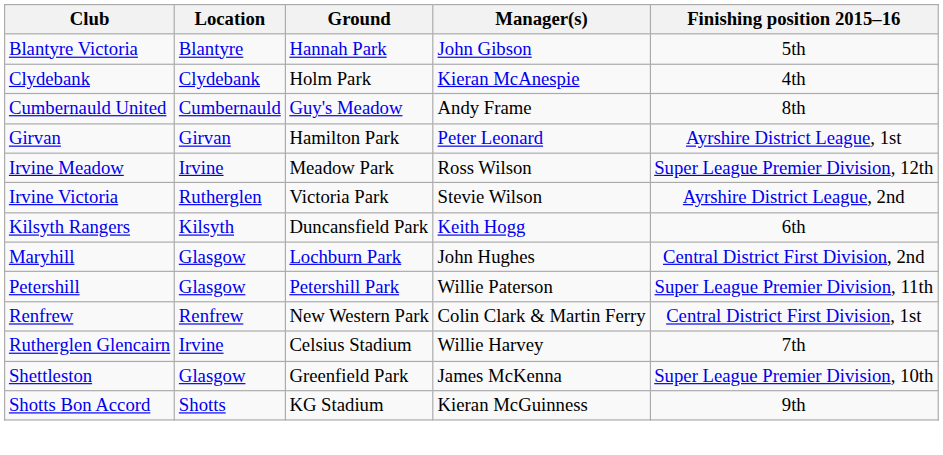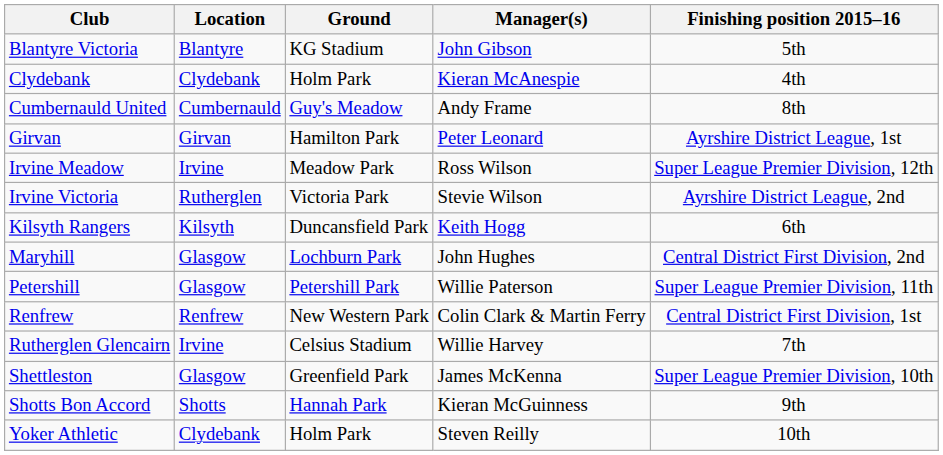Blantyre Victoria | Ground: Hannah Park -> KG Stadium
Shotts Bon Accord | Ground: KG Stadium -> Hannah Park
+ row: Yoker Athletic | Clydebank | Holm Park | Steven Reilly | 10th
